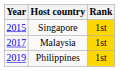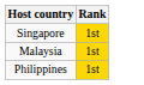- column: Year | 2015 | 2017 | 2019
